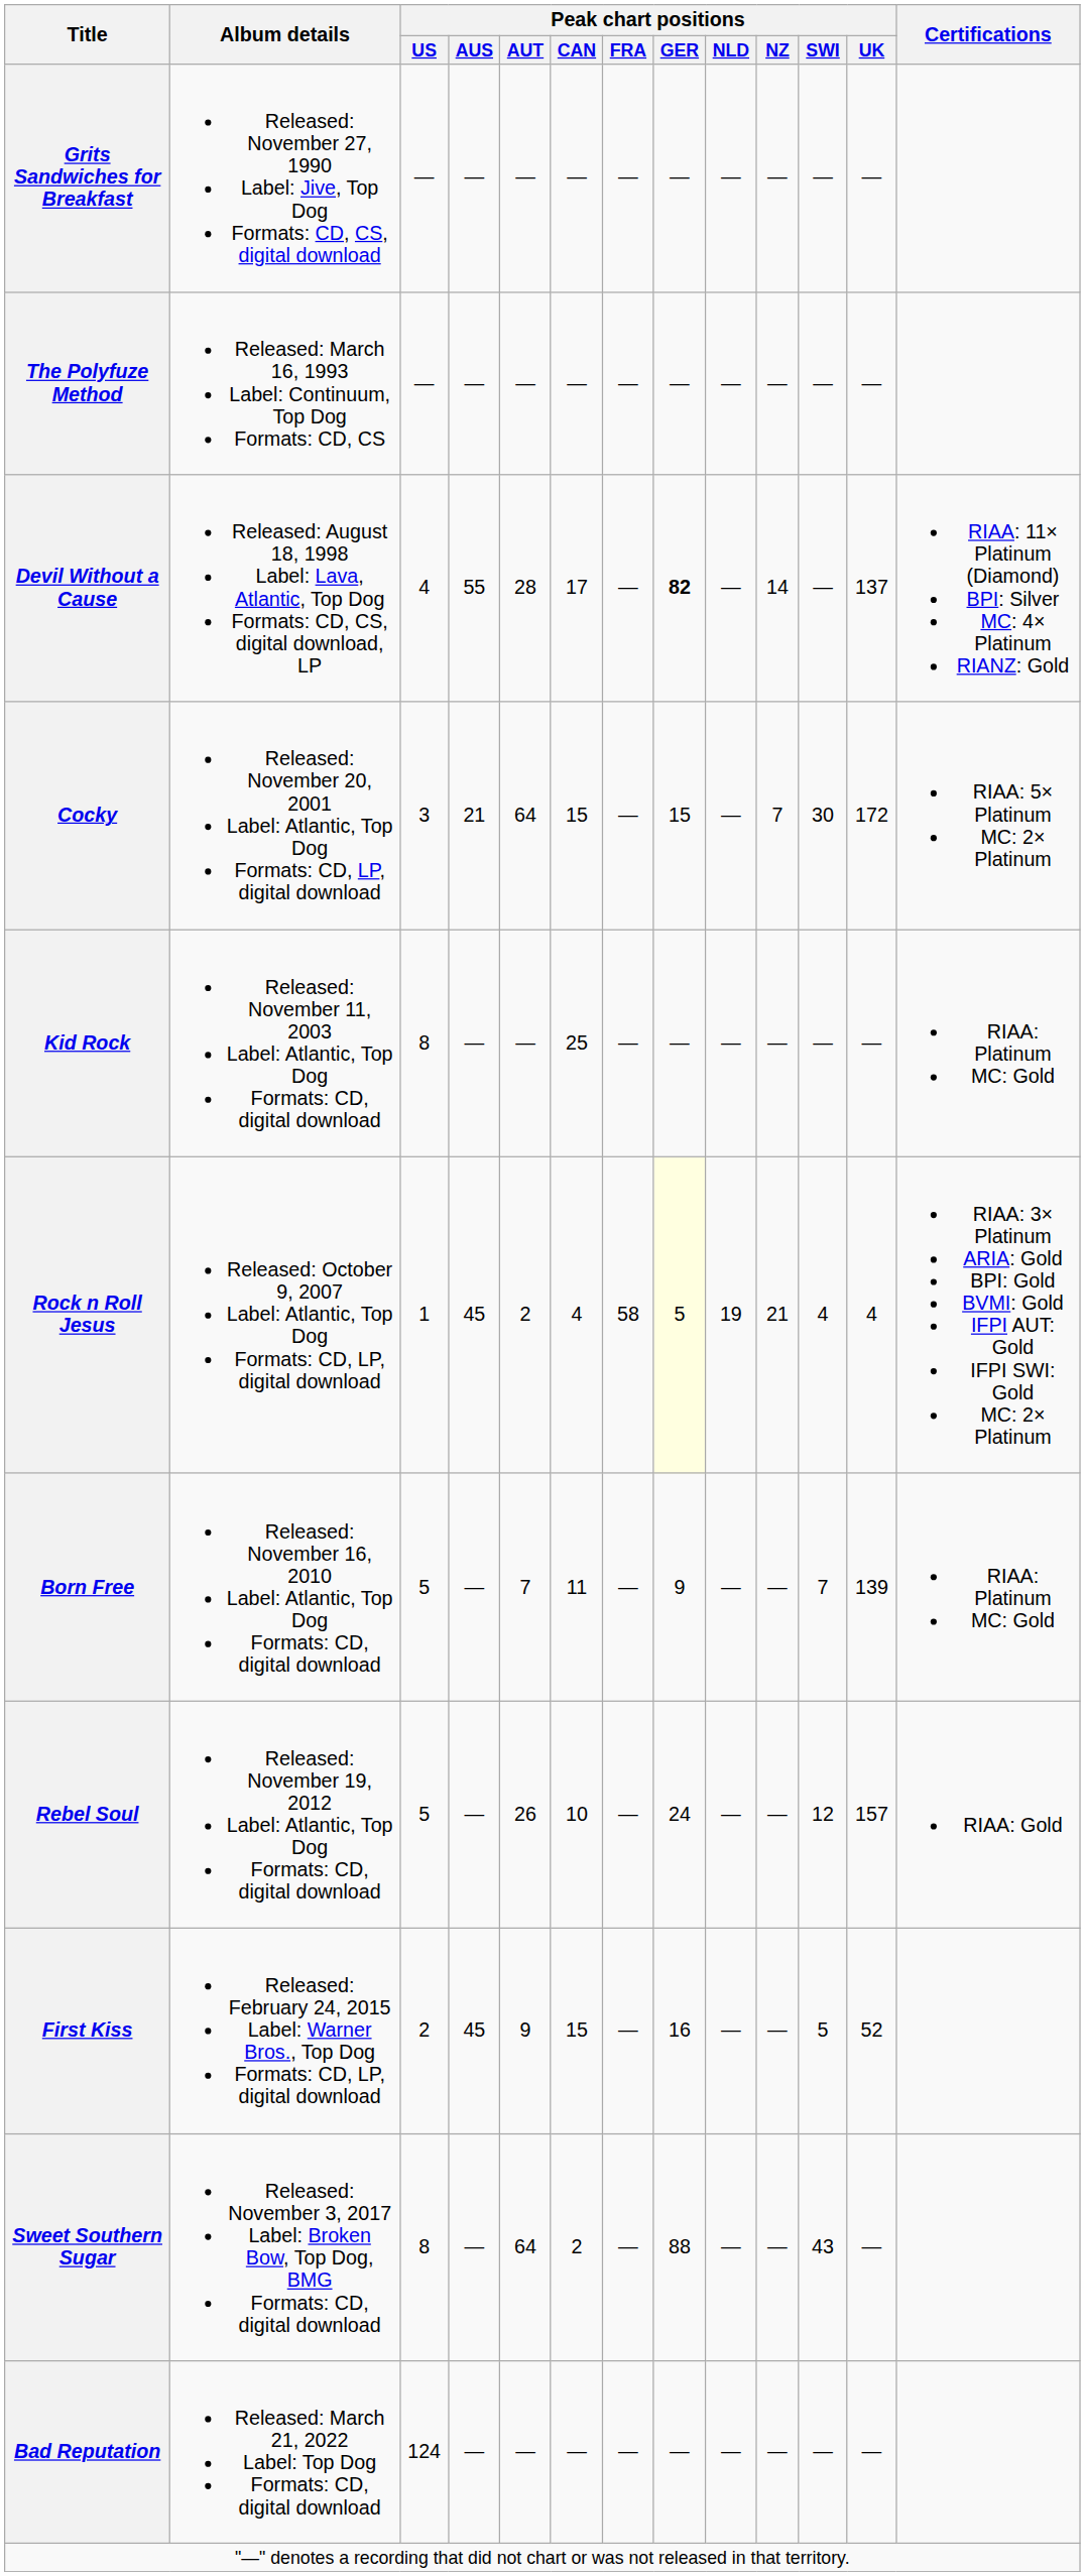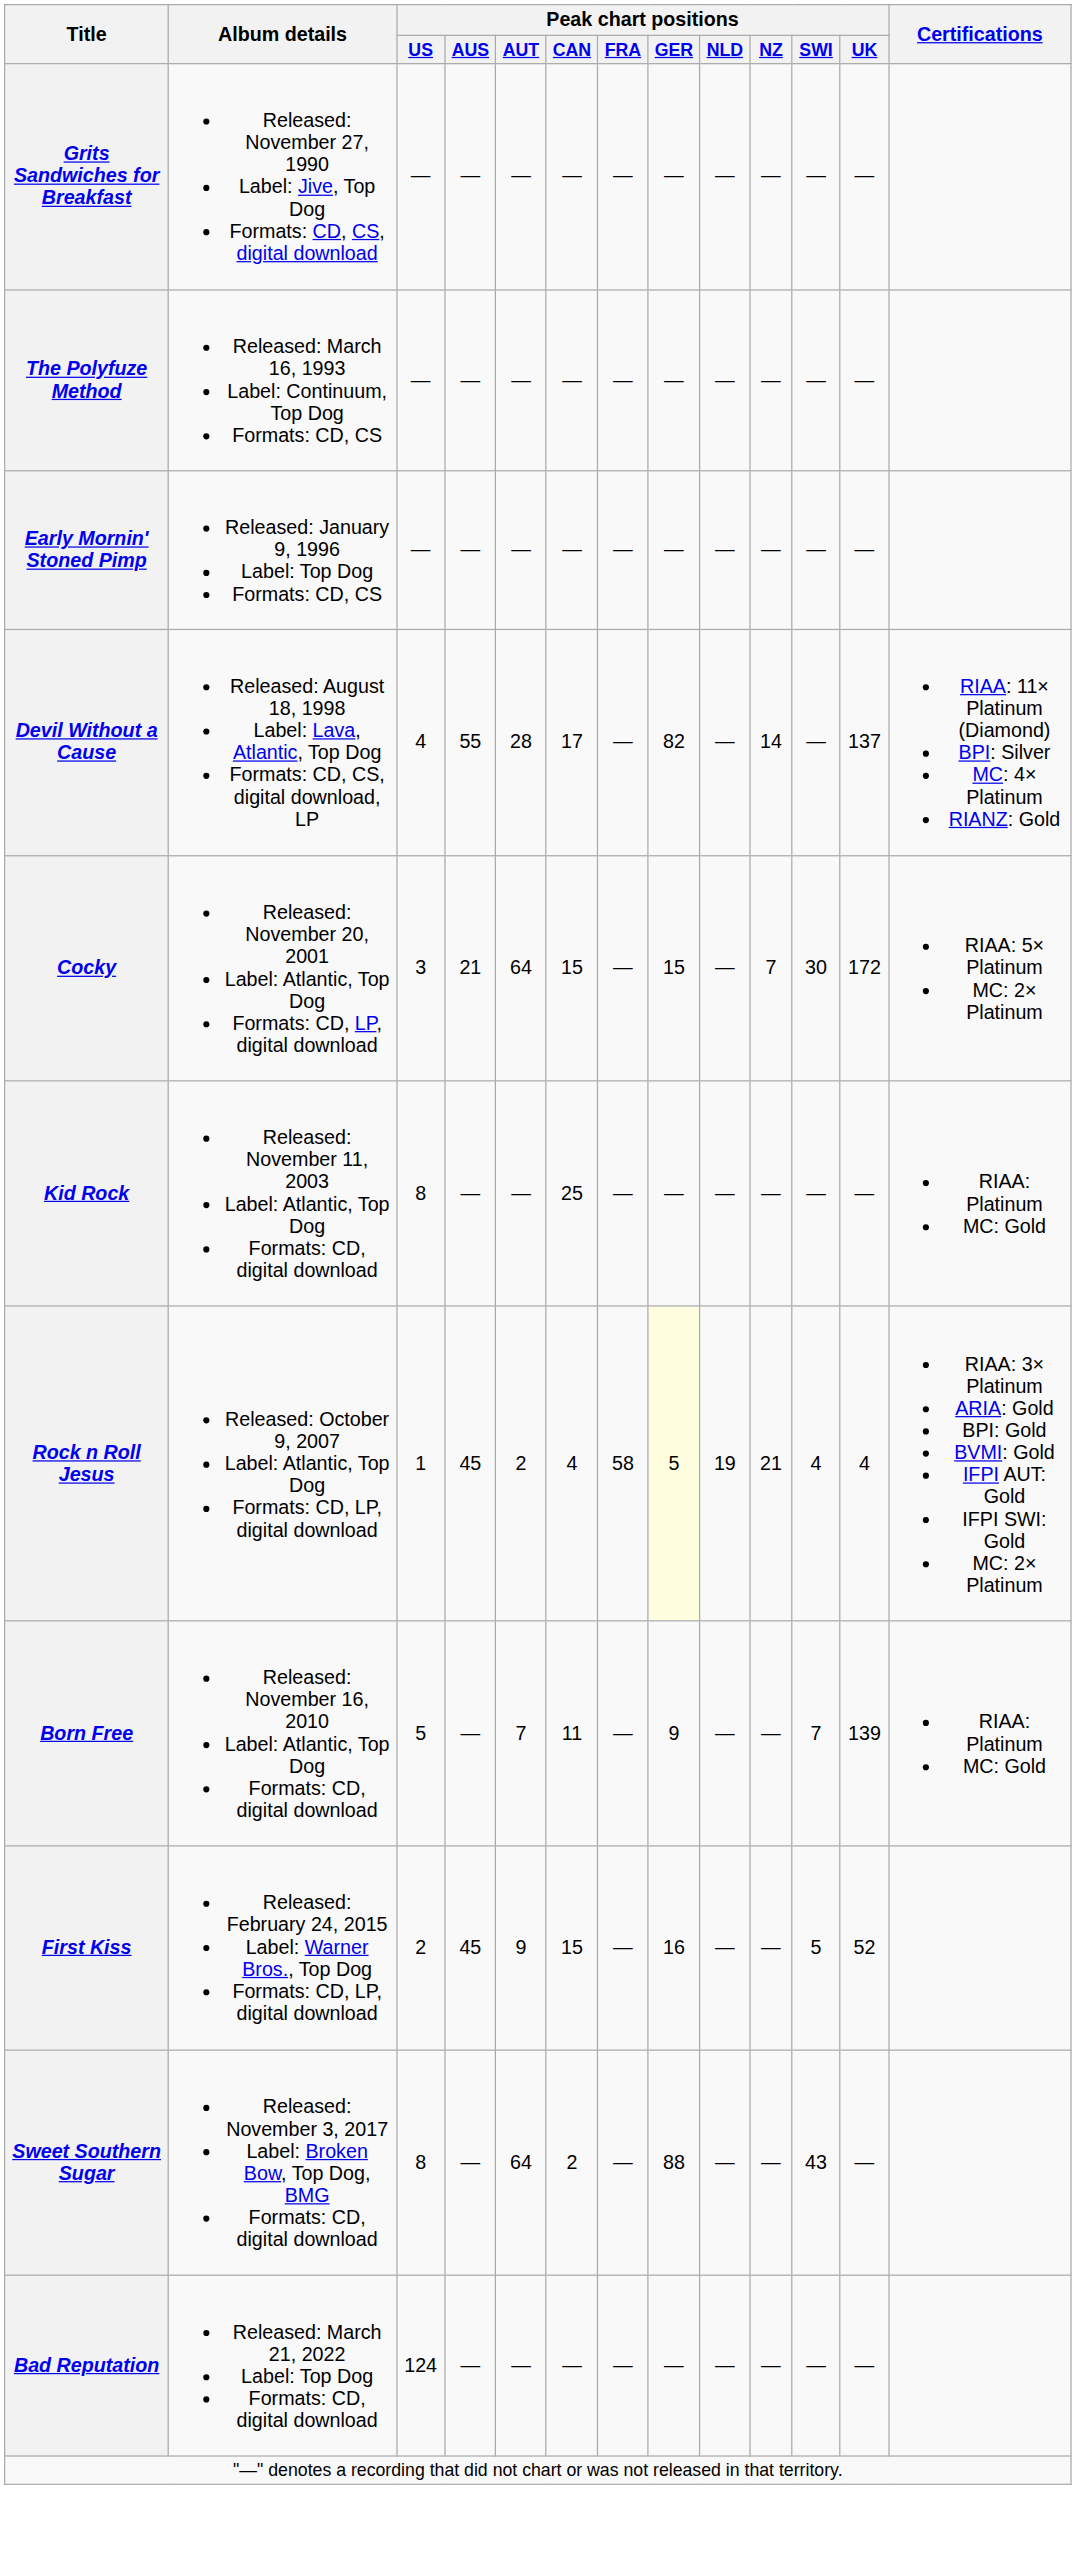+ row: Early Mornin' Stoned Pimp | Released: January 9, 1996 Label: Top Dog Formats: CD, CS | — | — | — | — | — | — | — | — | — | —
Devil Without a Cause | Peak chart positions / GER: bold -> normal
- row: Rebel Soul | Released: November 19, 2012 Label: Atlantic, Top Dog Formats: CD, digital download | 5 | — | 26 | 10 | — | 24 | — | — | 12 | 157 | RIAA: Gold
